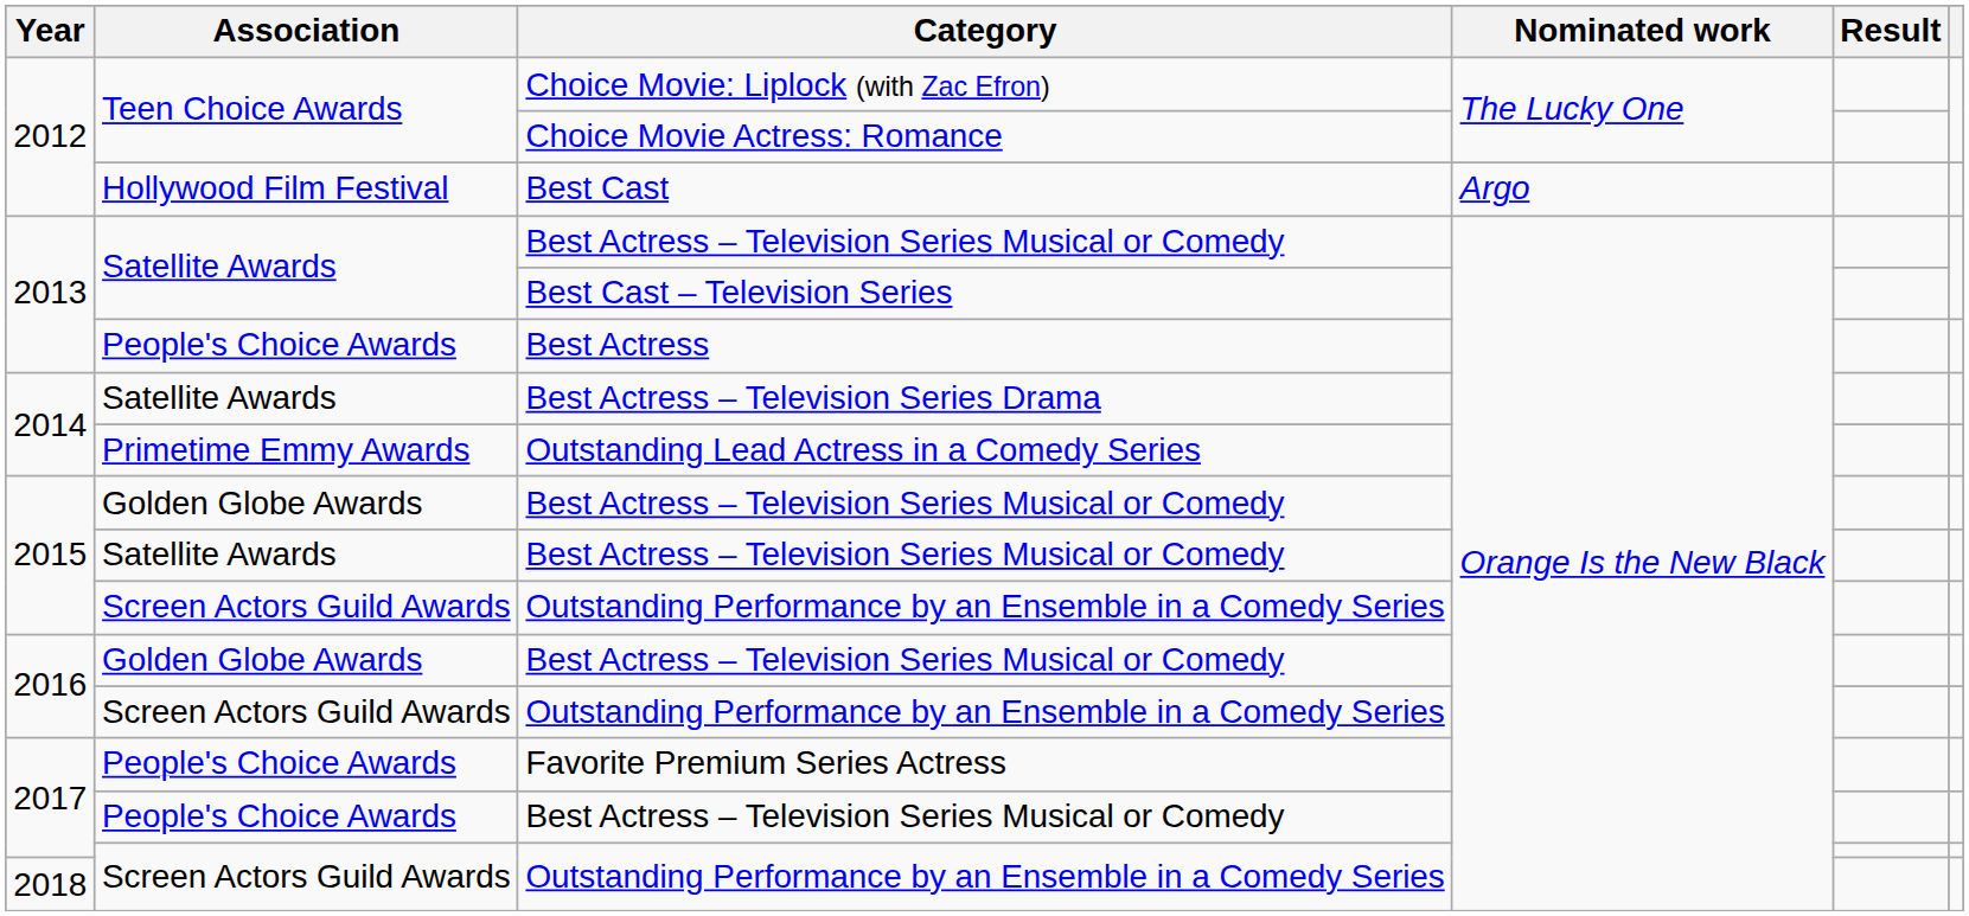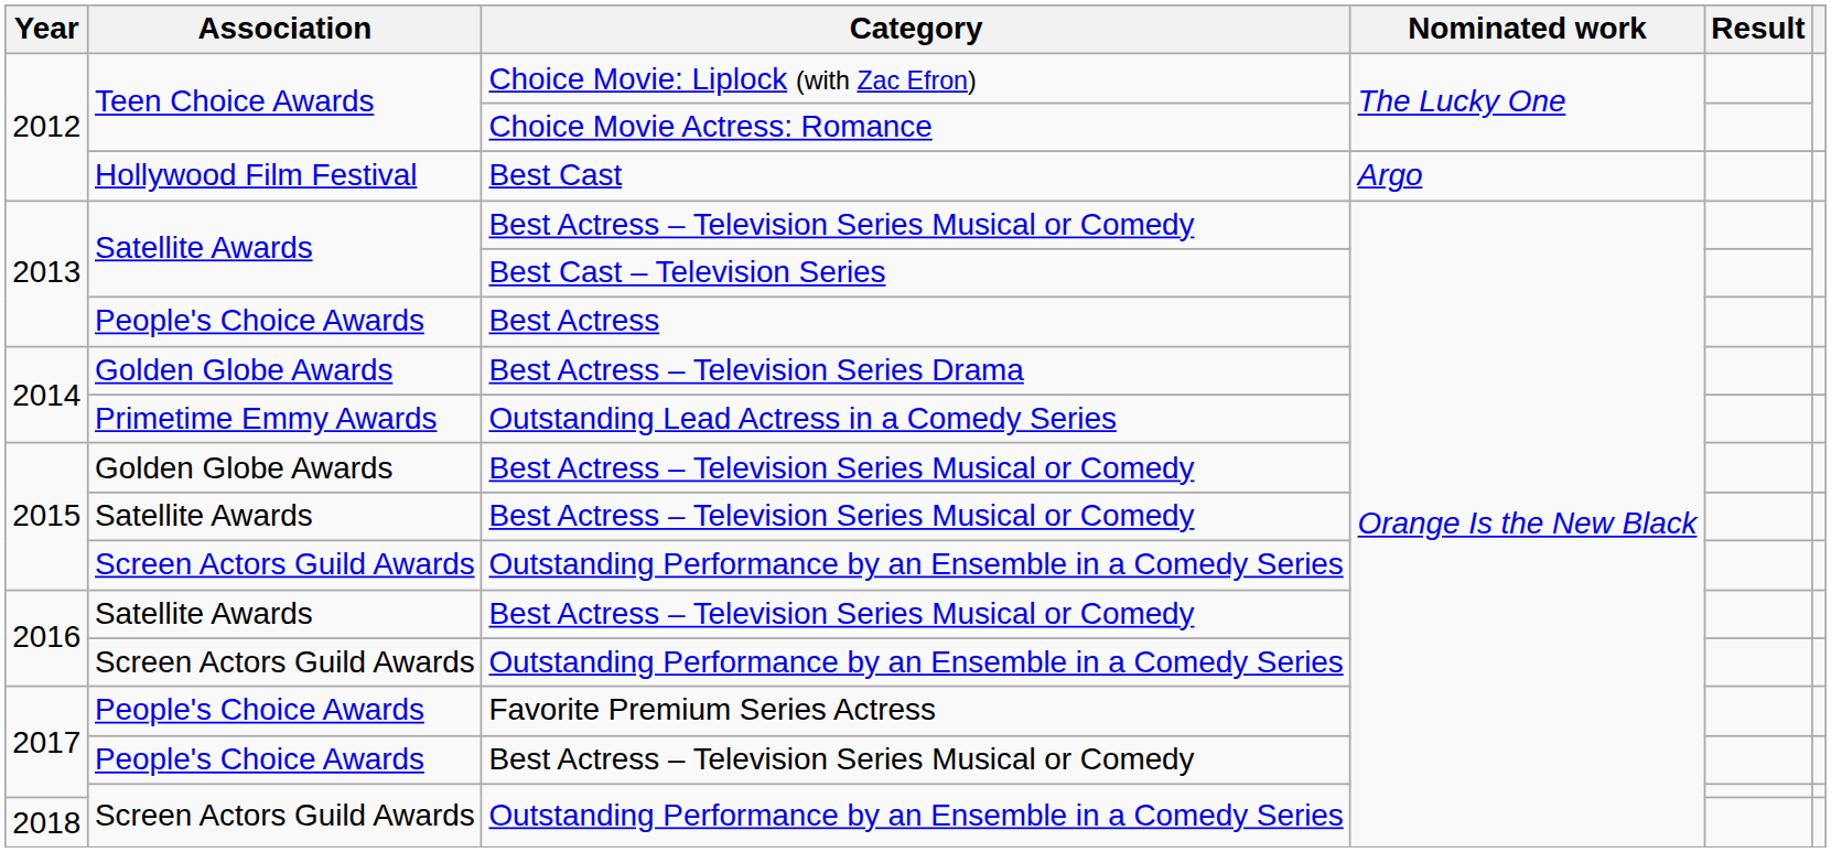Best Actress – Television Series Drama | Association: Satellite Awards -> Golden Globe Awards
2016 / Best Actress – Television Series Musical or Comedy | Association: Golden Globe Awards -> Satellite Awards
